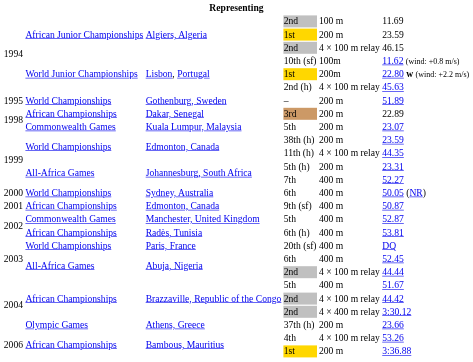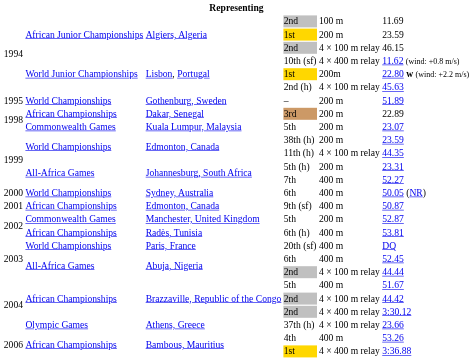10th (sf) | column 5: 100m -> 4 × 400 m relay
Manchester, United Kingdom / 5th | column 5: 400 m -> 200 m
37th (h) | column 5: 200 m -> 4 × 100 m relay
4th | column 5: 4 × 100 m relay -> 400 m
Bambous, Mauritius / 1st | column 5: 200 m -> 4 × 400 m relay
